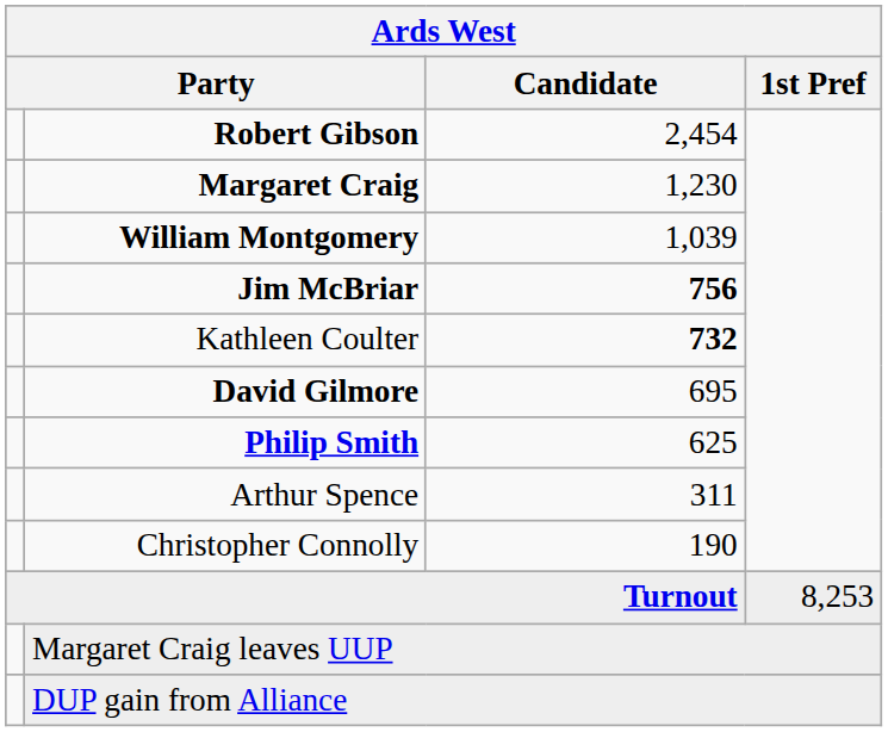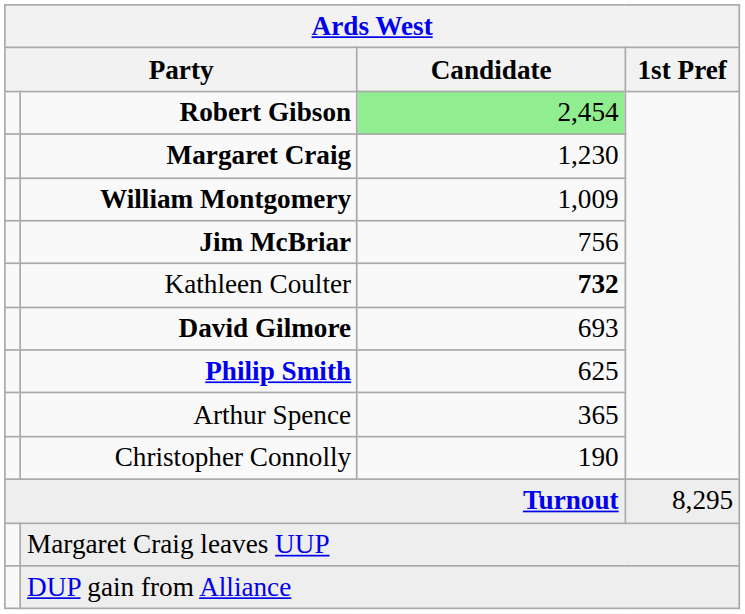Robert Gibson | Candidate: no background -> lightgreen background
William Montgomery | Candidate: 1,039 -> 1,009
Jim McBriar | Candidate: bold -> normal
David Gilmore | Candidate: 695 -> 693
Arthur Spence | Candidate: 311 -> 365
Turnout | 1st Pref: 8,253 -> 8,295
